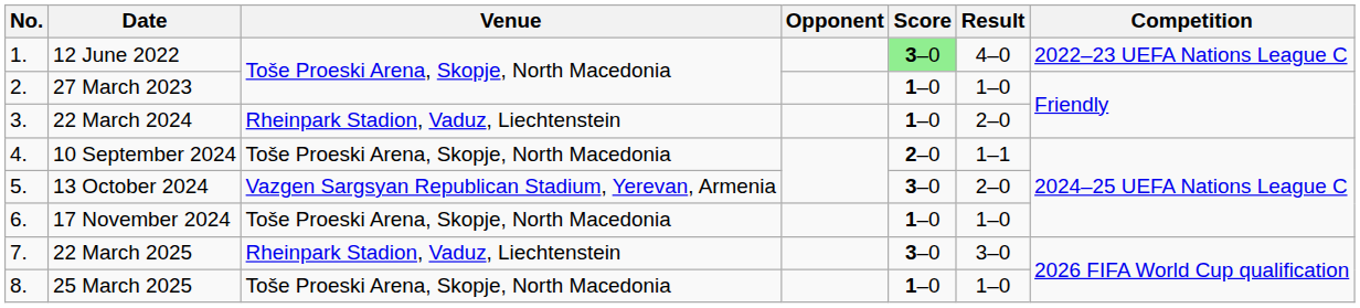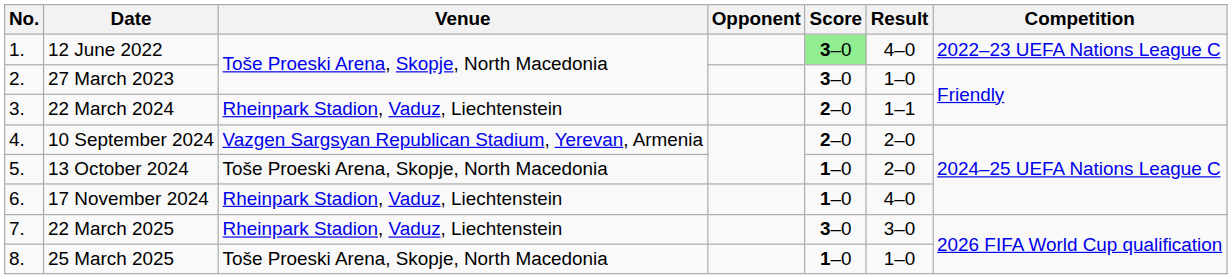27 March 2023 | Score: 1–0 -> 3–0
22 March 2024 | Score: 1–0 -> 2–0
22 March 2024 | Result: 2–0 -> 1–1
10 September 2024 | Venue: Toše Proeski Arena, Skopje, North Macedonia -> Vazgen Sargsyan Republican Stadium, Yerevan, Armenia
10 September 2024 | Result: 1–1 -> 2–0
13 October 2024 | Venue: Vazgen Sargsyan Republican Stadium, Yerevan, Armenia -> Toše Proeski Arena, Skopje, North Macedonia
13 October 2024 | Score: 3–0 -> 1–0
17 November 2024 | Venue: Toše Proeski Arena, Skopje, North Macedonia -> Rheinpark Stadion, Vaduz, Liechtenstein
17 November 2024 | Result: 1–0 -> 4–0
